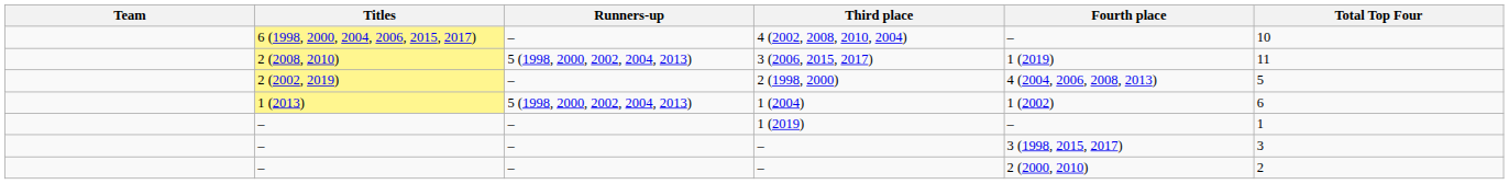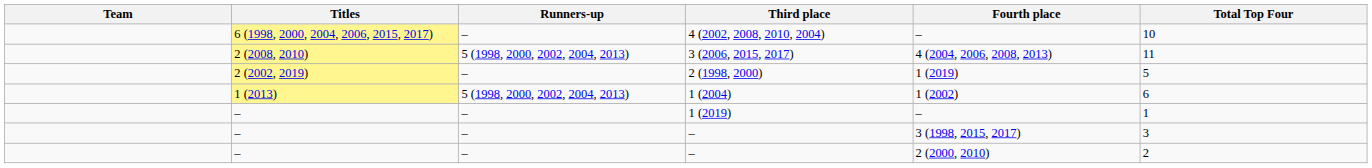3 (2006, 2015, 2017) | Fourth place: 1 (2019) -> 4 (2004, 2006, 2008, 2013)
2 (1998, 2000) | Fourth place: 4 (2004, 2006, 2008, 2013) -> 1 (2019)
